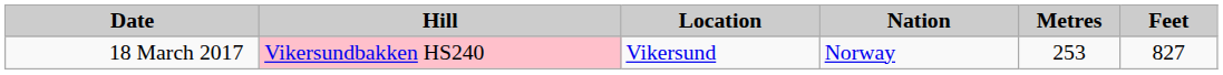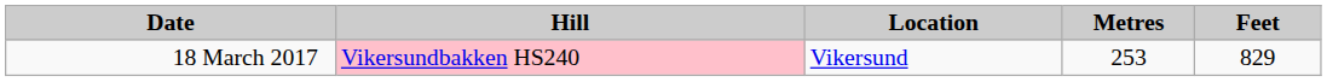- column: Nation | Norway
18 March 2017 | Feet: 827 -> 829
